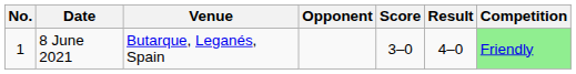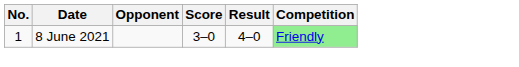- column: Venue | Butarque, Leganés, Spain
